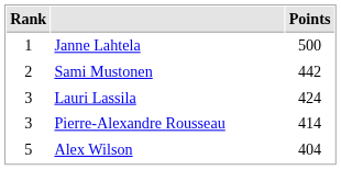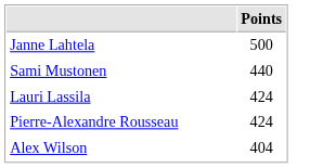- column: Rank | 1 | 2 | 3 | 3 | 5
Sami Mustonen | Points: 442 -> 440
Pierre-Alexandre Rousseau | Points: 414 -> 424
